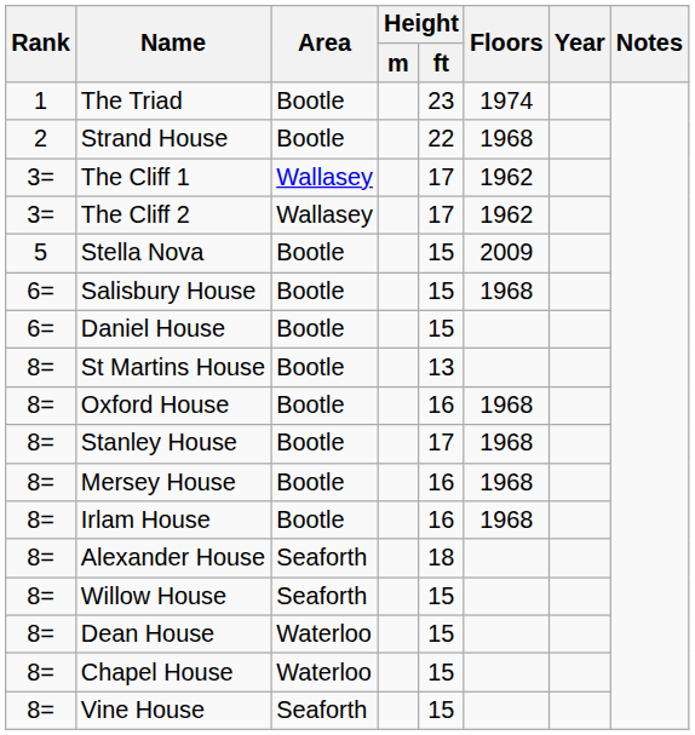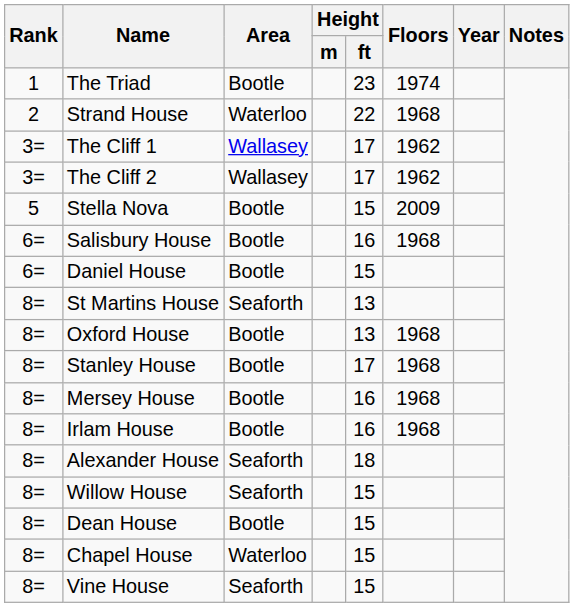Strand House | Area: Bootle -> Waterloo
Salisbury House | Height / ft: 15 -> 16
St Martins House | Area: Bootle -> Seaforth
Oxford House | Height / ft: 16 -> 13
Dean House | Area: Waterloo -> Bootle
